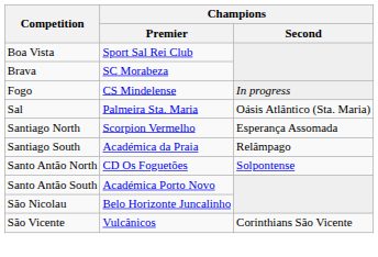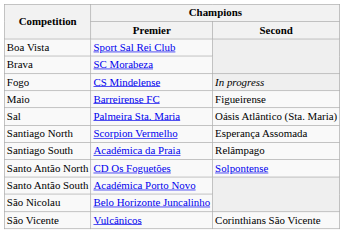+ row: Maio | Barreirense FC | Figueirense
